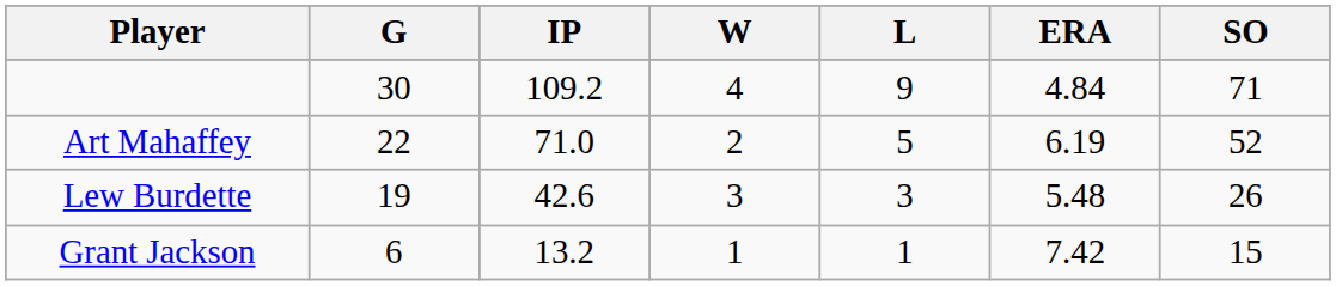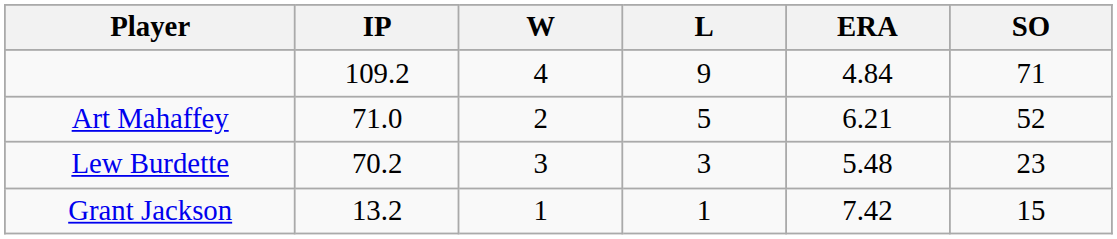- column: G | 30 | 22 | 19 | 6
Art Mahaffey | ERA: 6.19 -> 6.21
Lew Burdette | IP: 42.6 -> 70.2
Lew Burdette | SO: 26 -> 23
